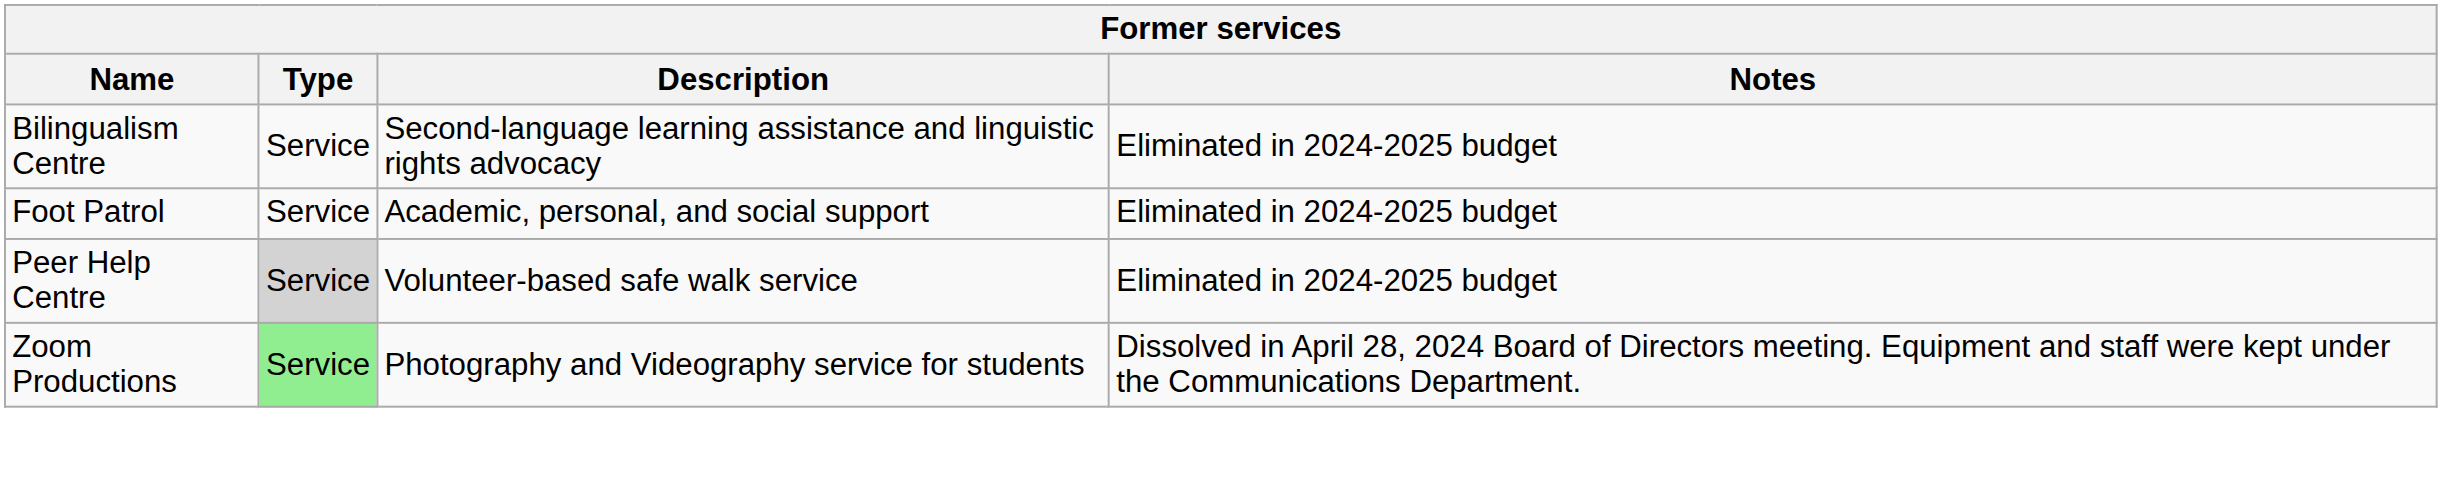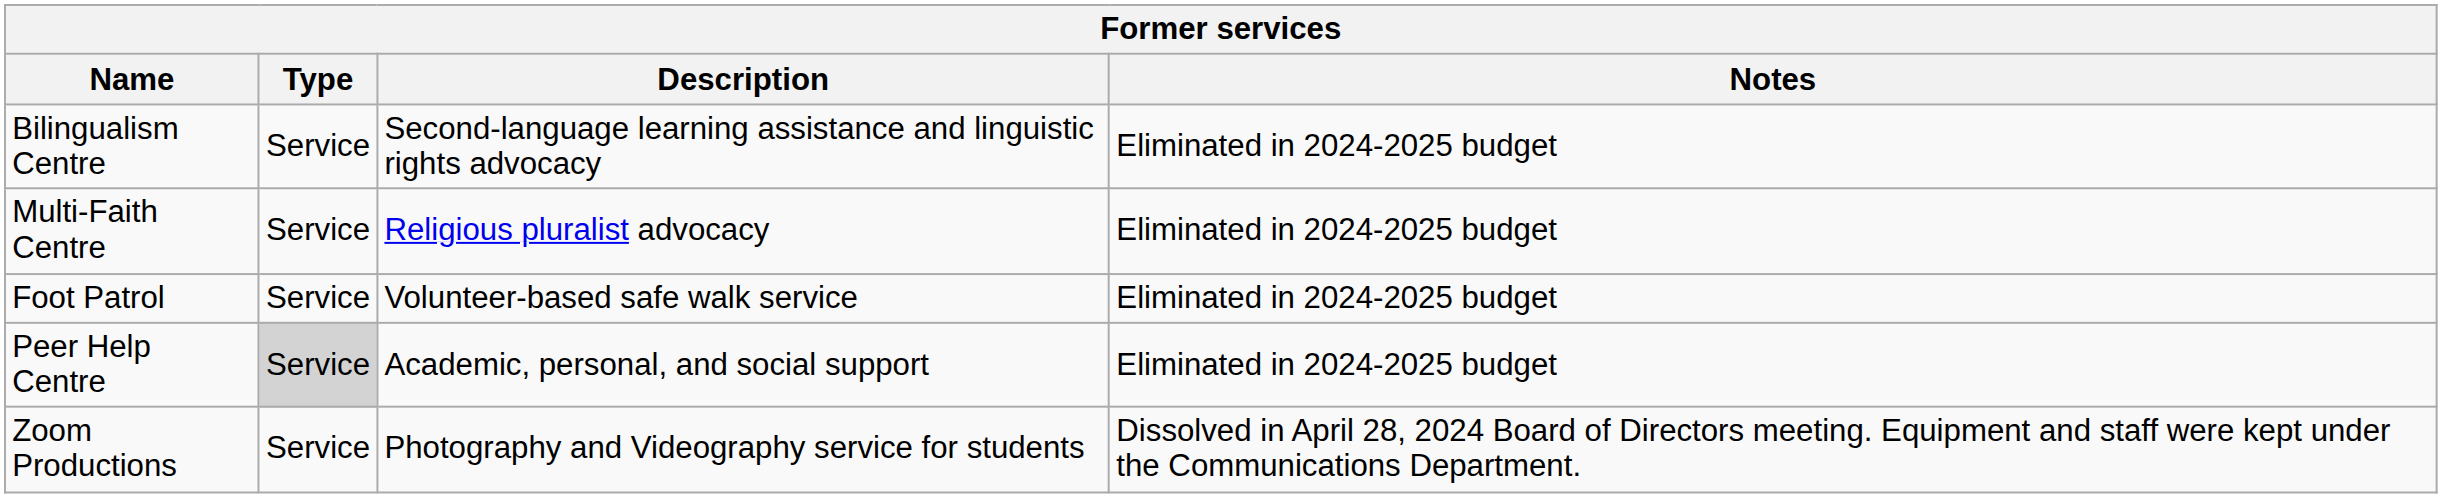+ row: Multi-Faith Centre | Service | Religious pluralist advocacy | Eliminated in 2024-2025 budget
Foot Patrol | Description: Academic, personal, and social support -> Volunteer-based safe walk service
Peer Help Centre | Description: Volunteer-based safe walk service -> Academic, personal, and social support
Zoom Productions | Type: lightgreen background -> no background
